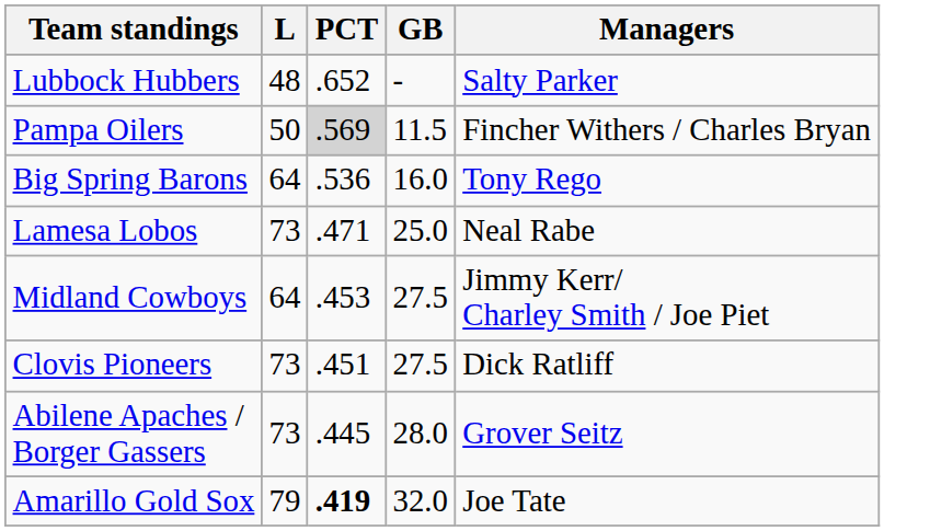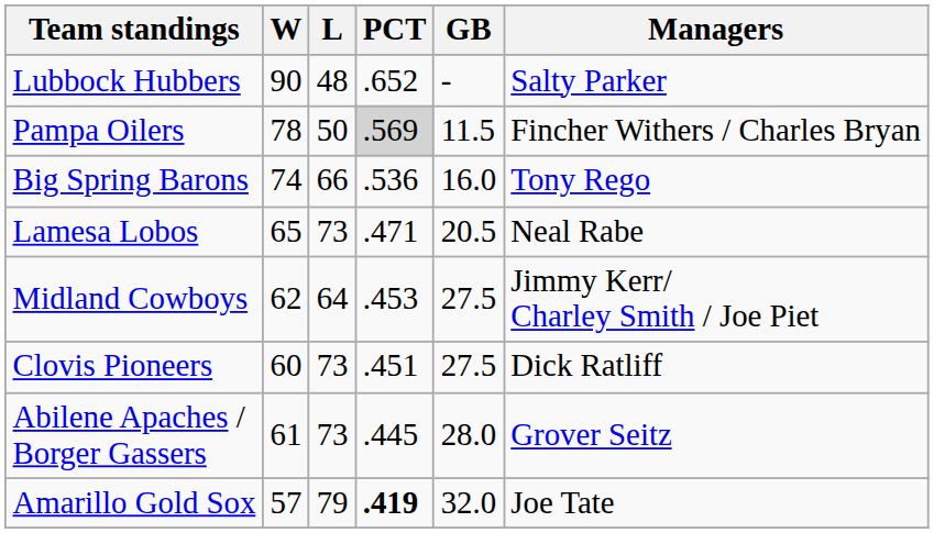+ column: W | 90 | 78 | 74 | 65 | 62 | 60 | 61 | 57
Big Spring Barons | L: 64 -> 66
Lamesa Lobos | GB: 25.0 -> 20.5
